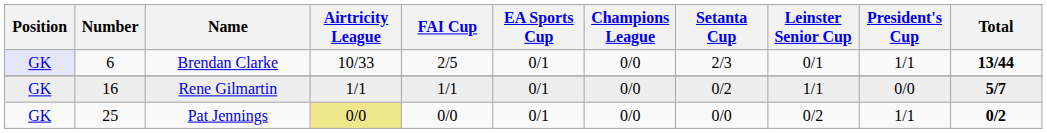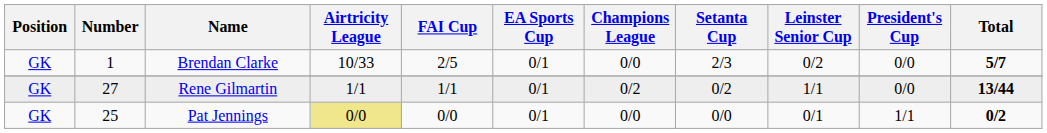Brendan Clarke | Position: lavender background -> no background
Brendan Clarke | Number: 6 -> 1
Brendan Clarke | Leinster Senior Cup: 0/1 -> 0/2
Brendan Clarke | President's Cup: 1/1 -> 0/0
Brendan Clarke | Total: 13/44 -> 5/7
Rene Gilmartin | Number: 16 -> 27
Rene Gilmartin | Champions League: 0/0 -> 0/2
Rene Gilmartin | Total: 5/7 -> 13/44
Pat Jennings | Leinster Senior Cup: 0/2 -> 0/1
